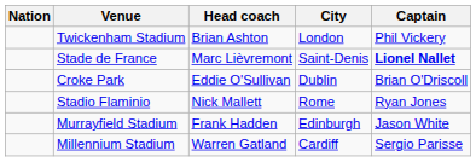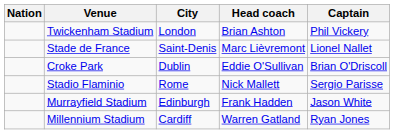columns swapped: City <-> Head coach
Stade de France | Captain: bold -> normal
Stadio Flaminio | Captain: Ryan Jones -> Sergio Parisse
Millennium Stadium | Captain: Sergio Parisse -> Ryan Jones
